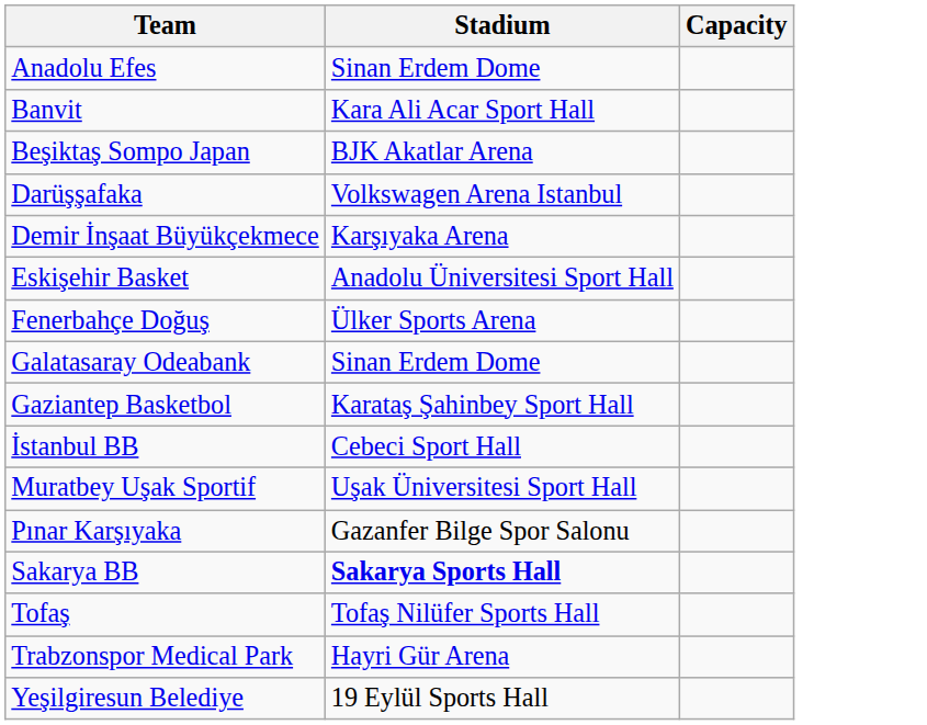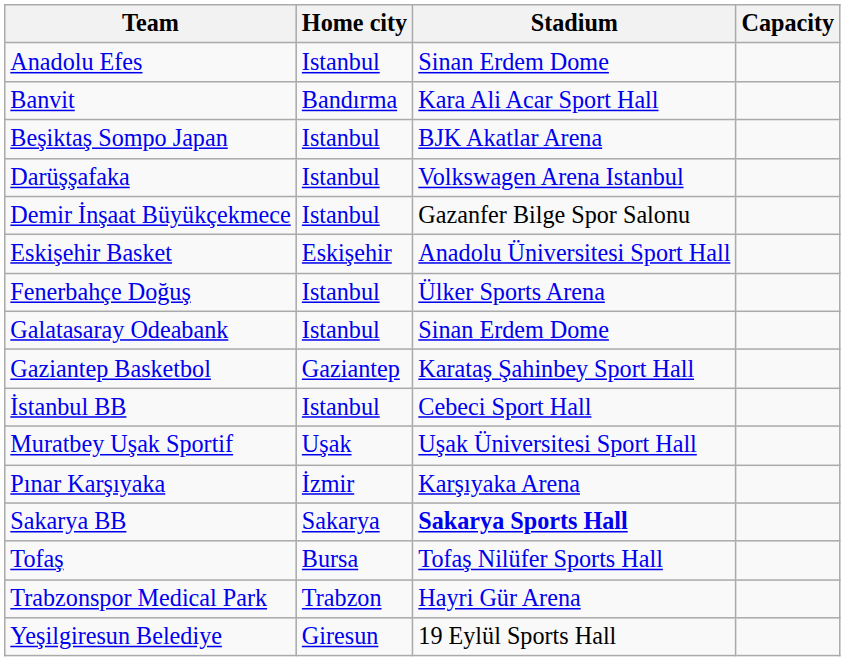+ column: Home city | Istanbul | Bandırma | Istanbul | Istanbul | Istanbul | Eskişehir | Istanbul | Istanbul | Gaziantep | Istanbul | Uşak | İzmir | Sakarya | Bursa | Trabzon | Giresun
Demir İnşaat Büyükçekmece | Stadium: Karşıyaka Arena -> Gazanfer Bilge Spor Salonu
Pınar Karşıyaka | Stadium: Gazanfer Bilge Spor Salonu -> Karşıyaka Arena
